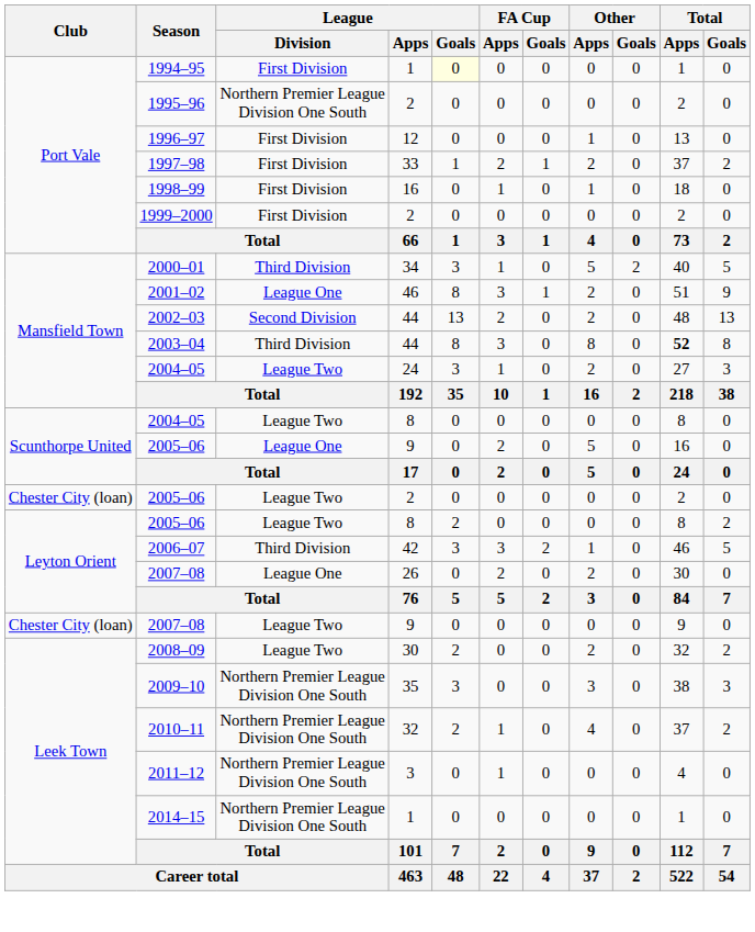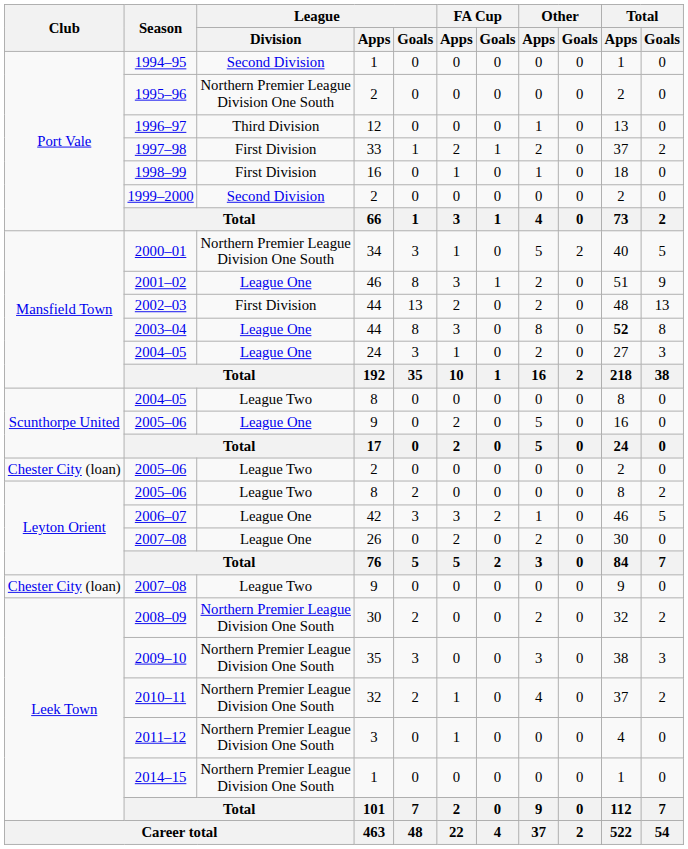1994–95 | League / Division: First Division -> Second Division
1994–95 | League / Goals: lightyellow background -> no background
1996–97 | League / Division: First Division -> Third Division
1999–2000 | League / Division: First Division -> Second Division
2000–01 | League / Division: Third Division -> Northern Premier League Division One South
2002–03 | League / Division: Second Division -> First Division
2003–04 | League / Division: Third Division -> League One
2004–05 / 24 | League / Division: League Two -> League One
2006–07 | League / Division: Third Division -> League One
2008–09 | League / Division: League Two -> Northern Premier League Division One South
